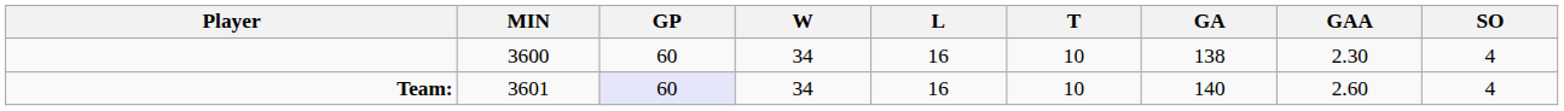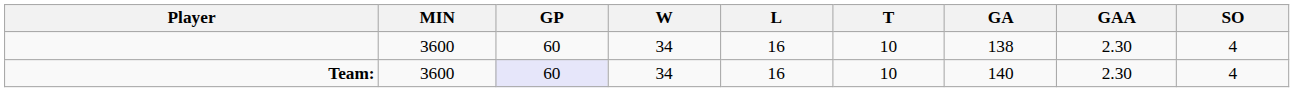Team: | MIN: 3601 -> 3600
Team: | GAA: 2.60 -> 2.30
